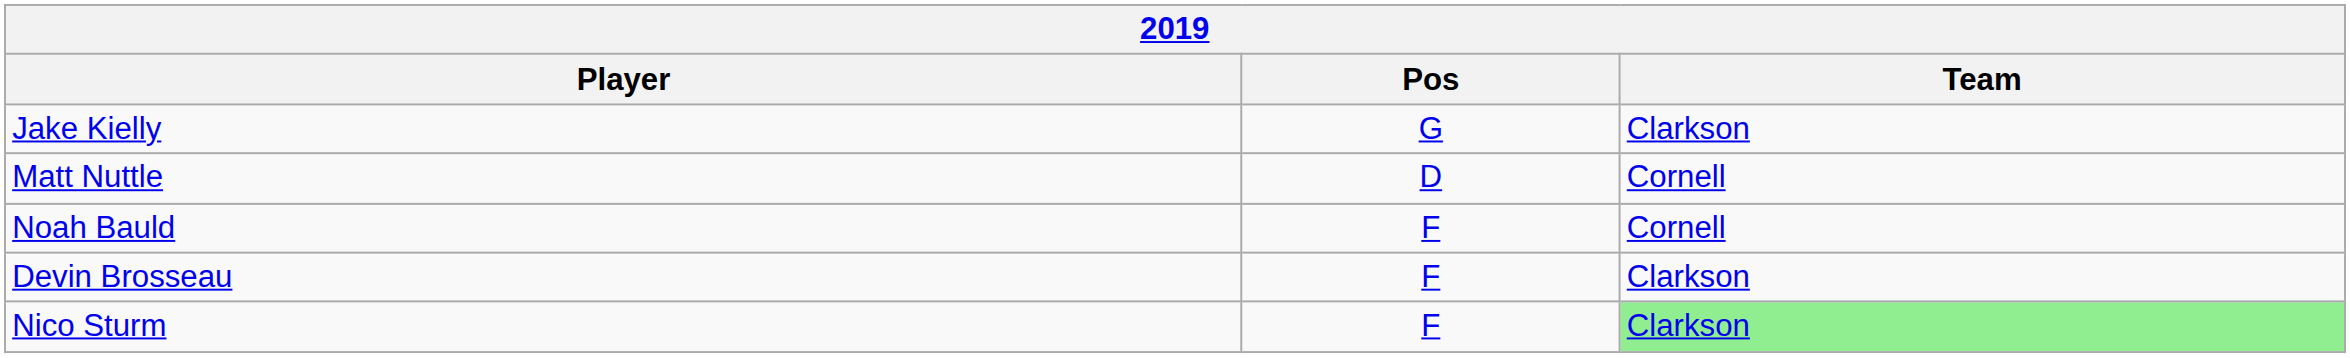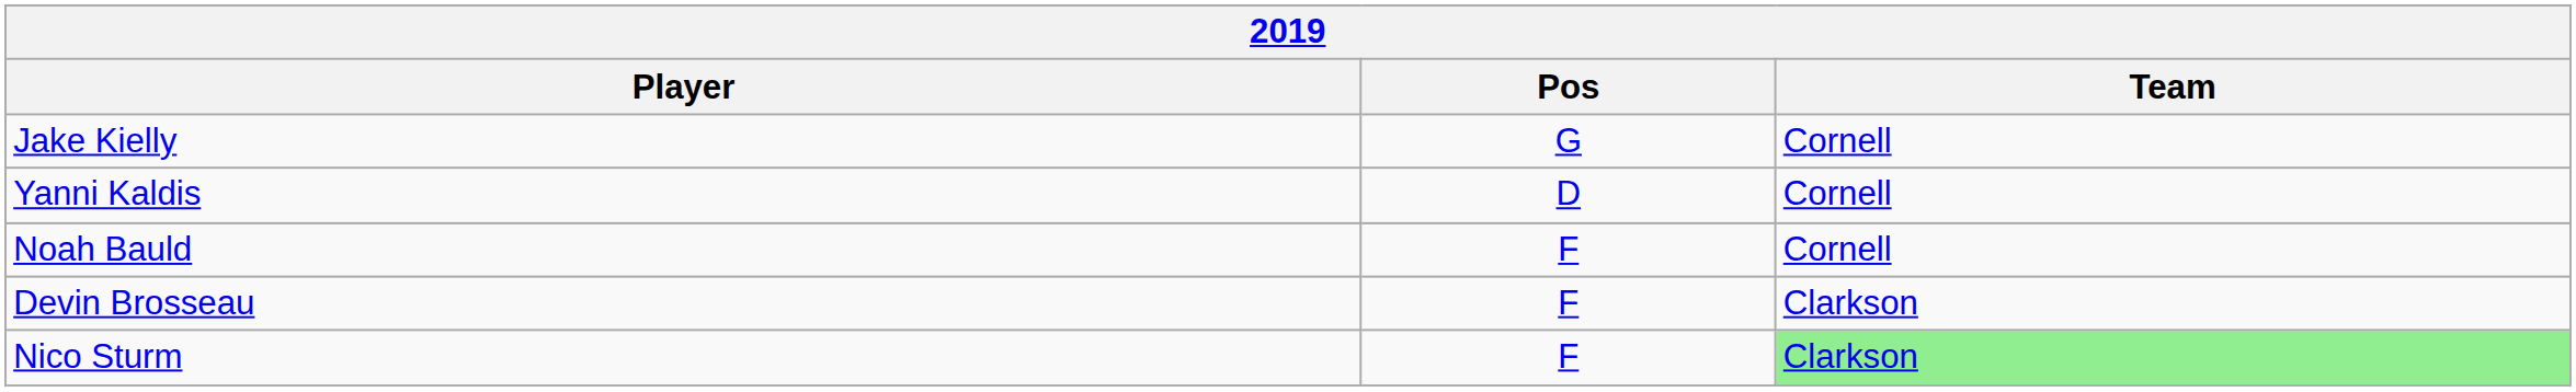Jake Kielly | Team: Clarkson -> Cornell
+ row: Yanni Kaldis | D | Cornell
- row: Matt Nuttle | D | Cornell
